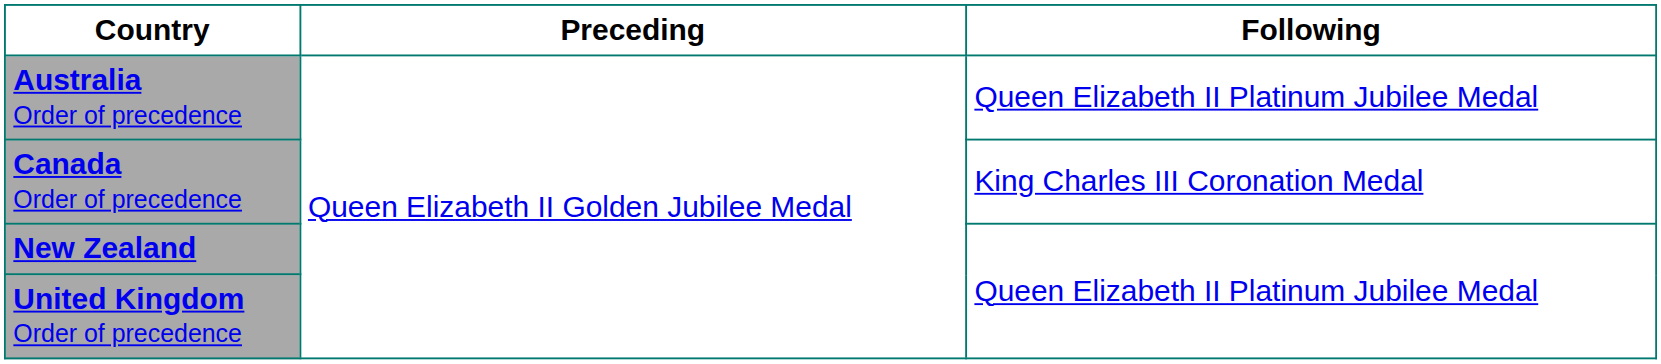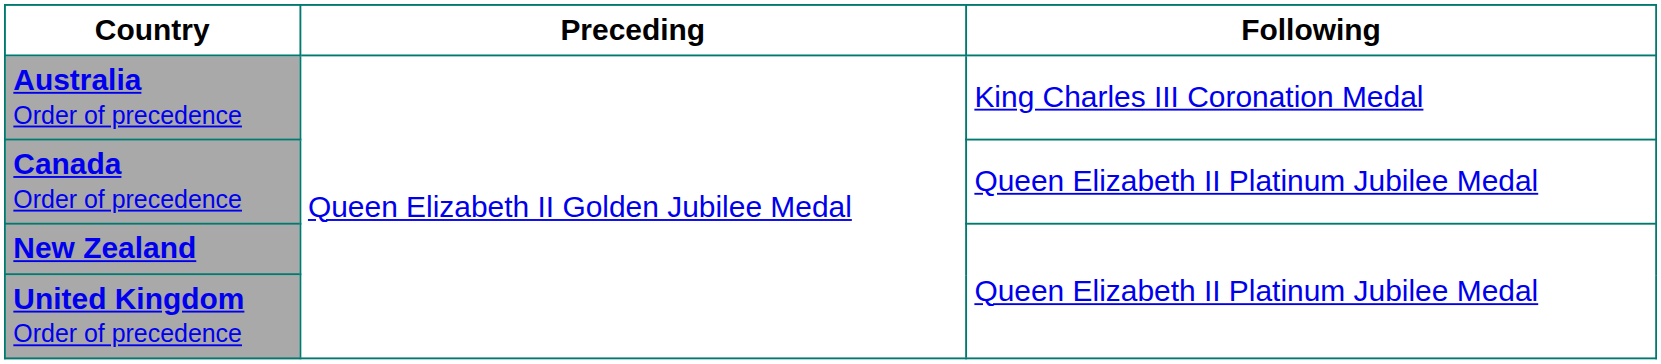Australia Order of precedence | Following: Queen Elizabeth II Platinum Jubilee Medal -> King Charles III Coronation Medal
Canada Order of precedence | Following: King Charles III Coronation Medal -> Queen Elizabeth II Platinum Jubilee Medal
